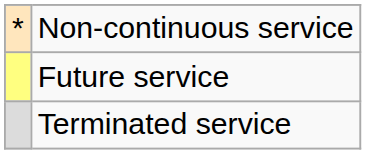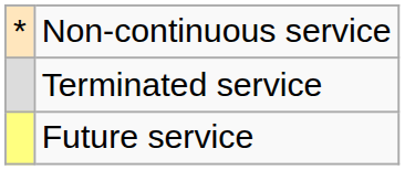rows swapped: Terminated service <-> Future service
